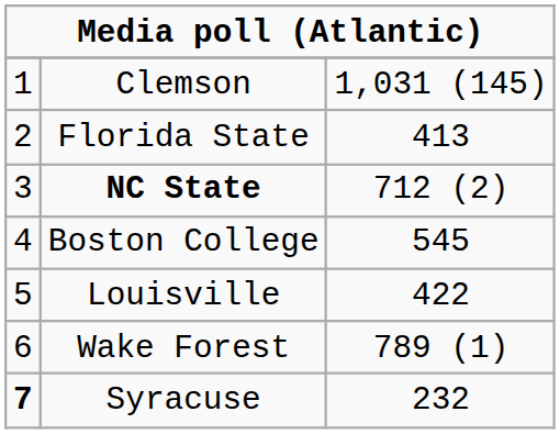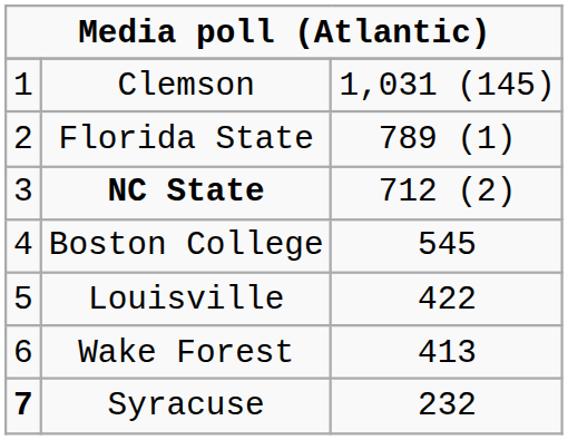Florida State | column 3: 413 -> 789 (1)
Wake Forest | column 3: 789 (1) -> 413
